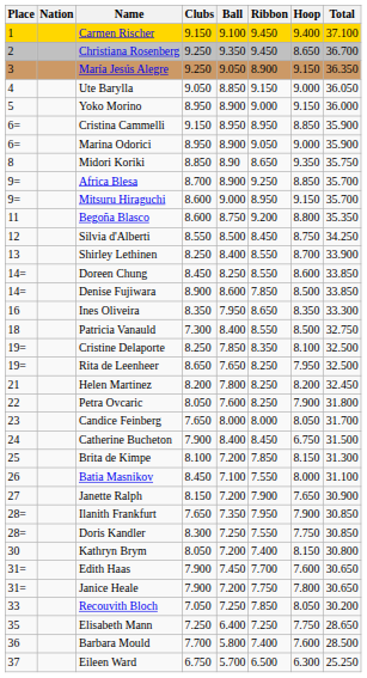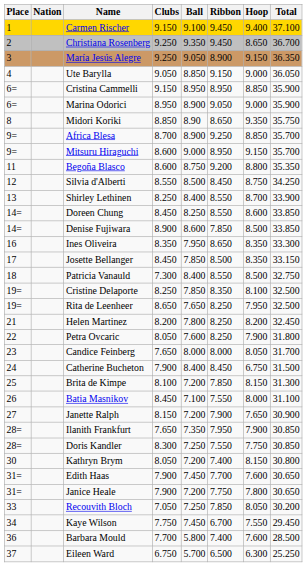- row: 5 | Yoko Morino | 8.950 | 8.900 | 9.000 | 9.150 | 36.000
+ row: 17 | Josette Bellanger | 8.450 | 7.850 | 8.500 | 8.350 | 33.150
+ row: 34 | Kaye Wilson | 7.750 | 7.450 | 6.700 | 7.550 | 29.450
- row: 35 | Elisabeth Mann | 7.250 | 6.400 | 7.250 | 7.750 | 28.650
